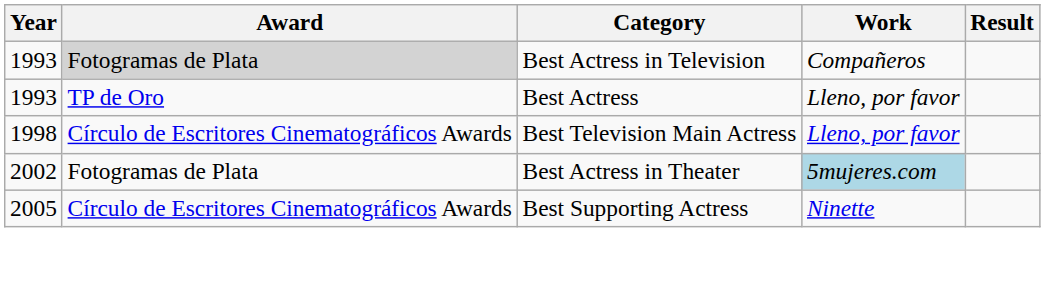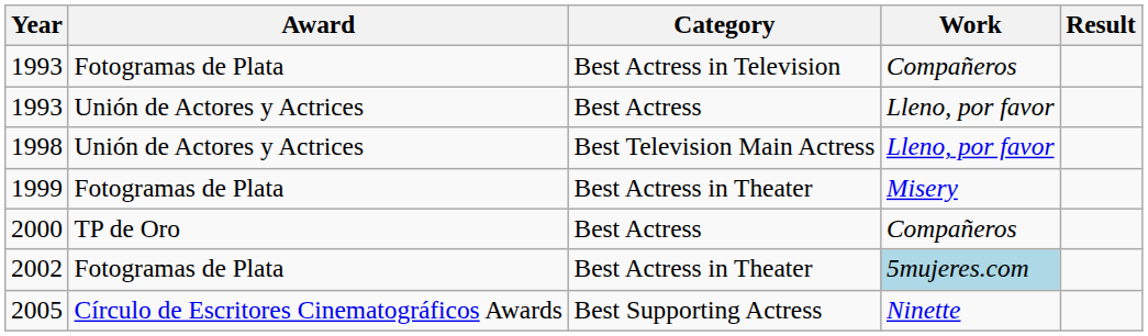1993 / Best Actress in Television | Award: lightgrey background -> no background
1993 / Best Actress | Award: TP de Oro -> Unión de Actores y Actrices
1998 | Award: Círculo de Escritores Cinematográficos Awards -> Unión de Actores y Actrices
+ row: 1999 | Fotogramas de Plata | Best Actress in Theater | Misery
+ row: 2000 | TP de Oro | Best Actress | Compañeros
